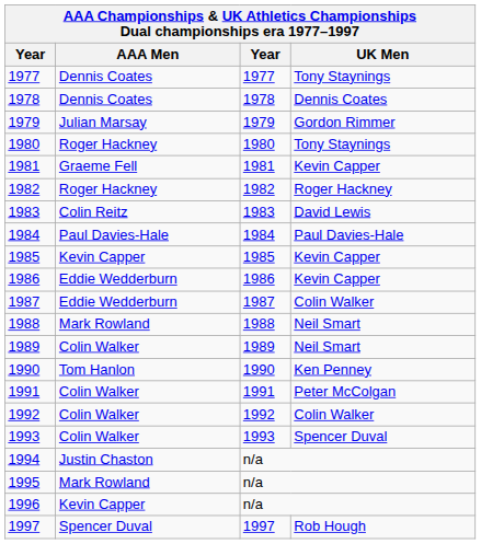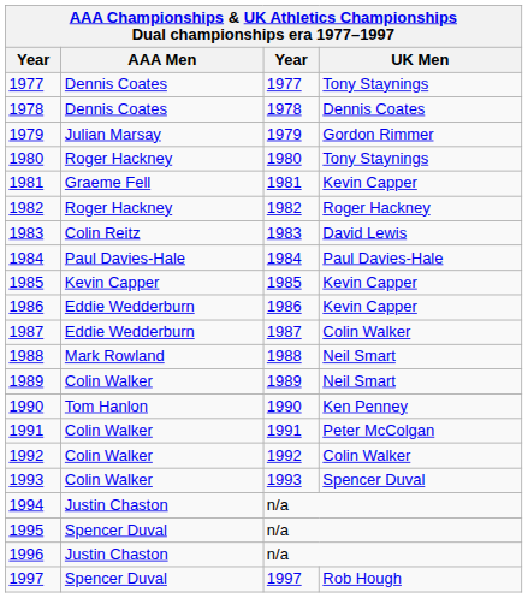1995 | AAA Men: Mark Rowland -> Spencer Duval
1996 | AAA Men: Kevin Capper -> Justin Chaston
